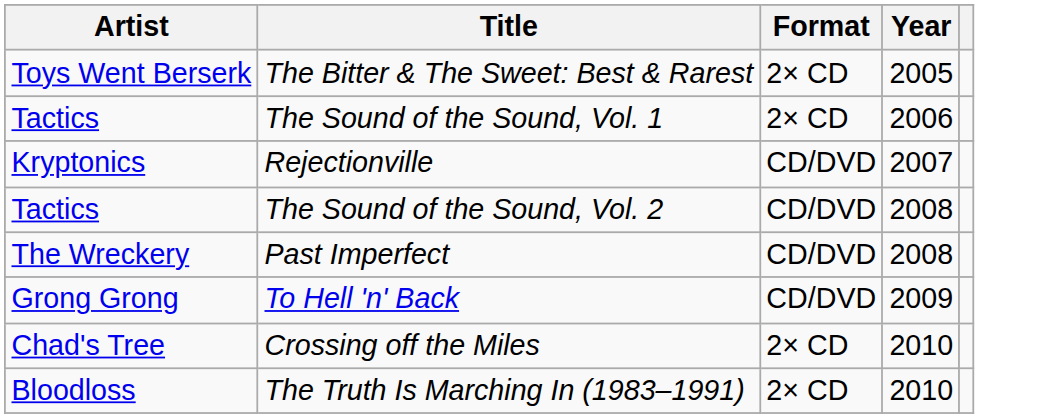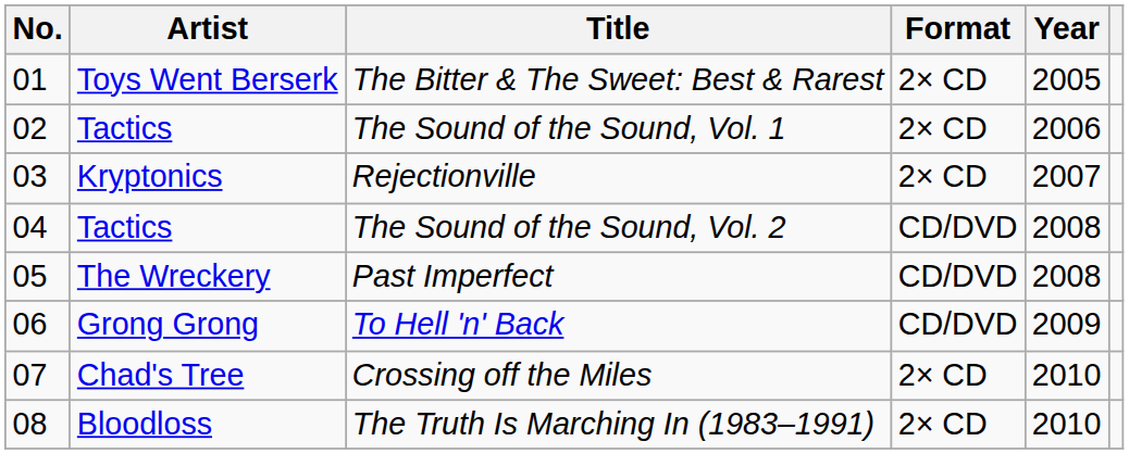+ column: No. | 01 | 02 | 03 | 04 | 05 | 06 | 07 | 08
Rejectionville | Format: CD/DVD -> 2× CD
